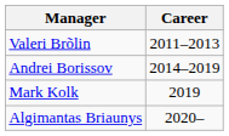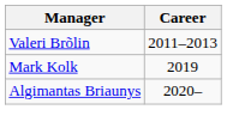- row: Andrei Borissov | 2014–2019
